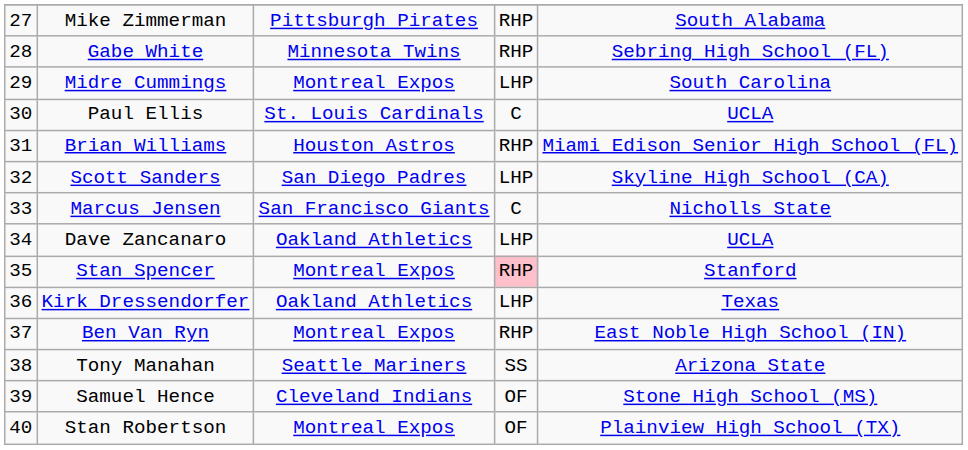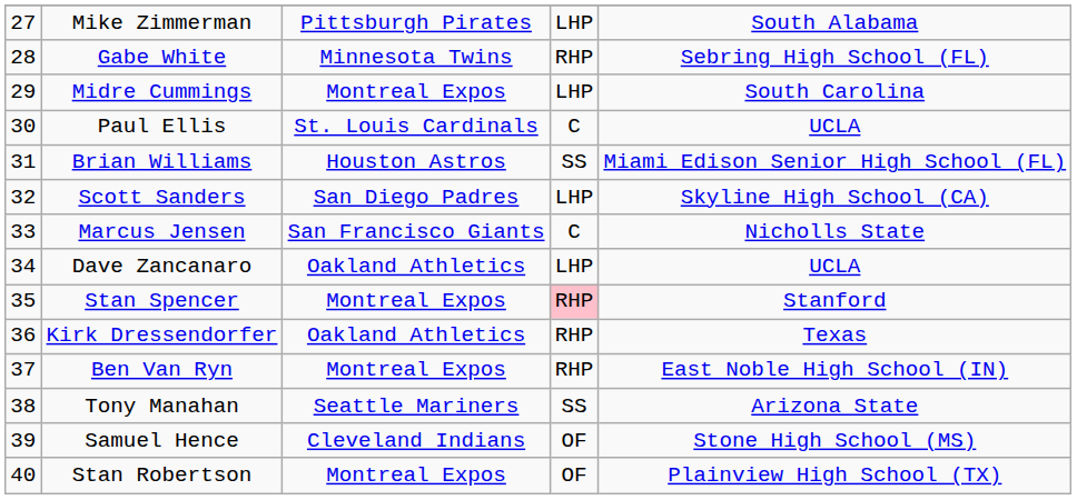Mike Zimmerman | column 4: RHP -> LHP
Brian Williams | column 4: RHP -> SS
Kirk Dressendorfer | column 4: LHP -> RHP
